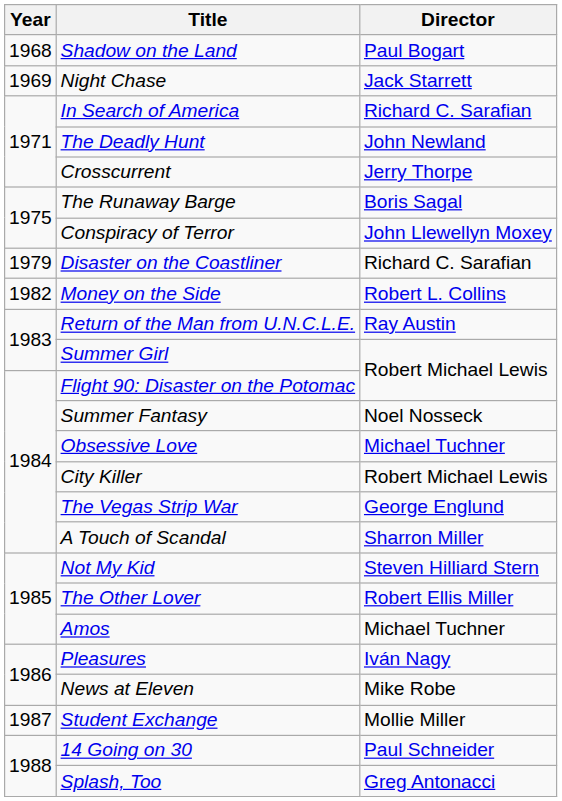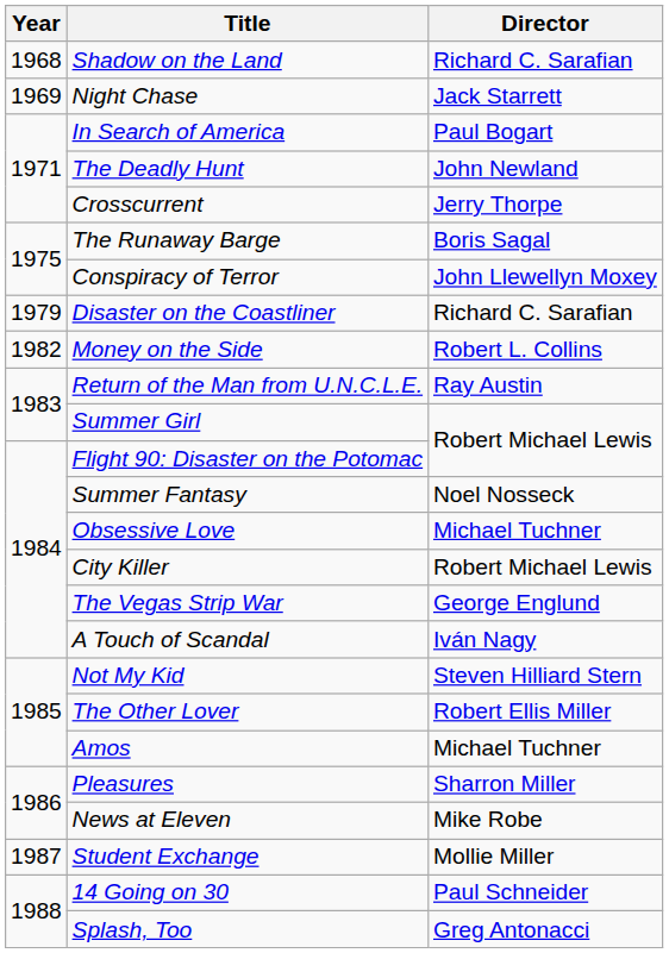Shadow on the Land | Director: Paul Bogart -> Richard C. Sarafian
In Search of America | Director: Richard C. Sarafian -> Paul Bogart
A Touch of Scandal | Director: Sharron Miller -> Iván Nagy
Pleasures | Director: Iván Nagy -> Sharron Miller
